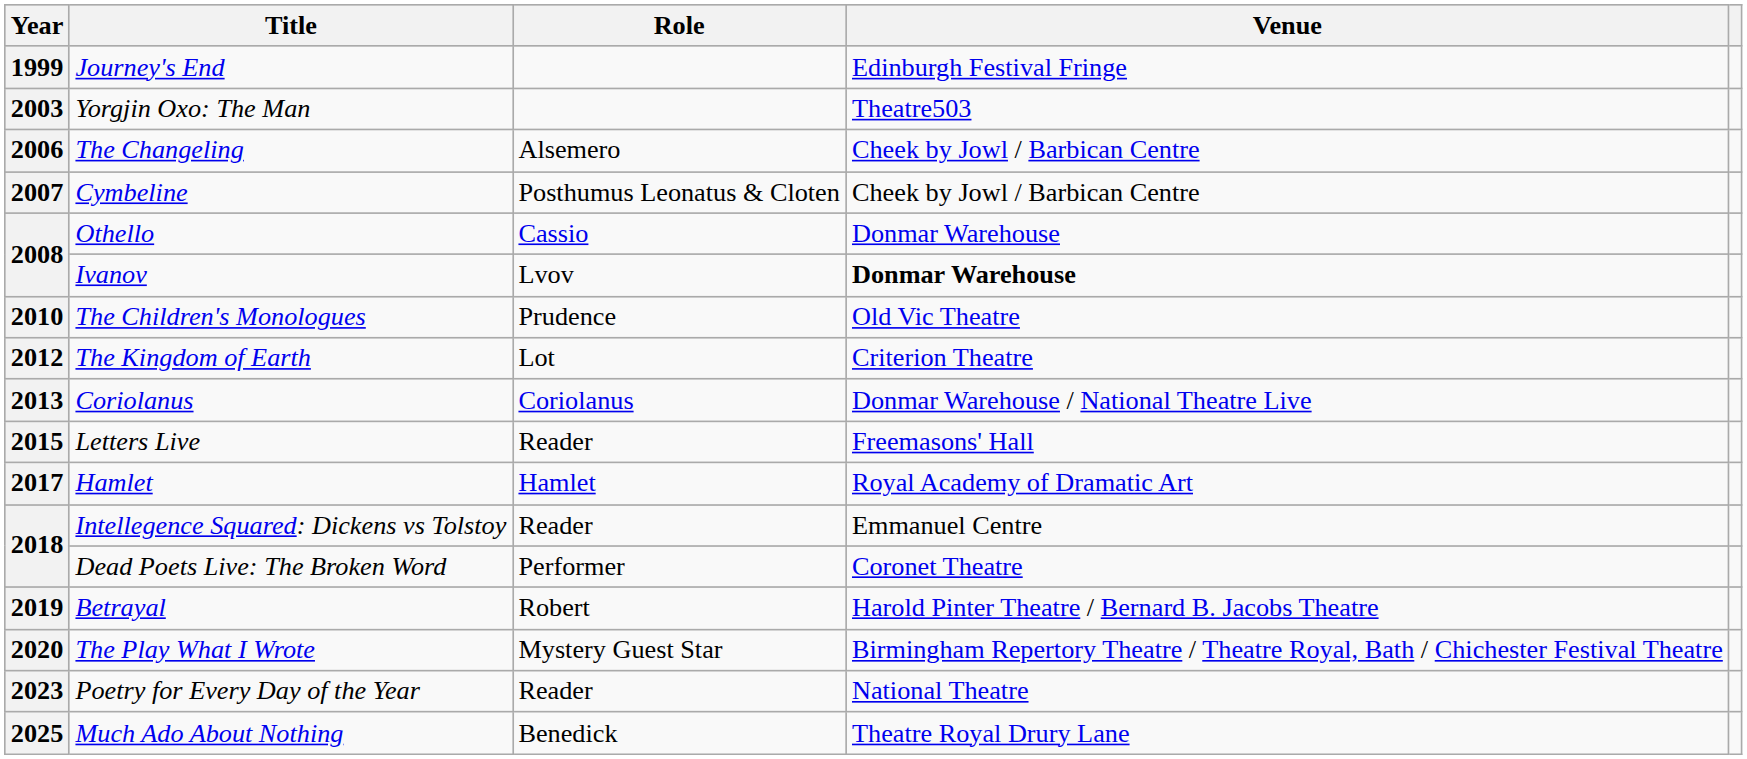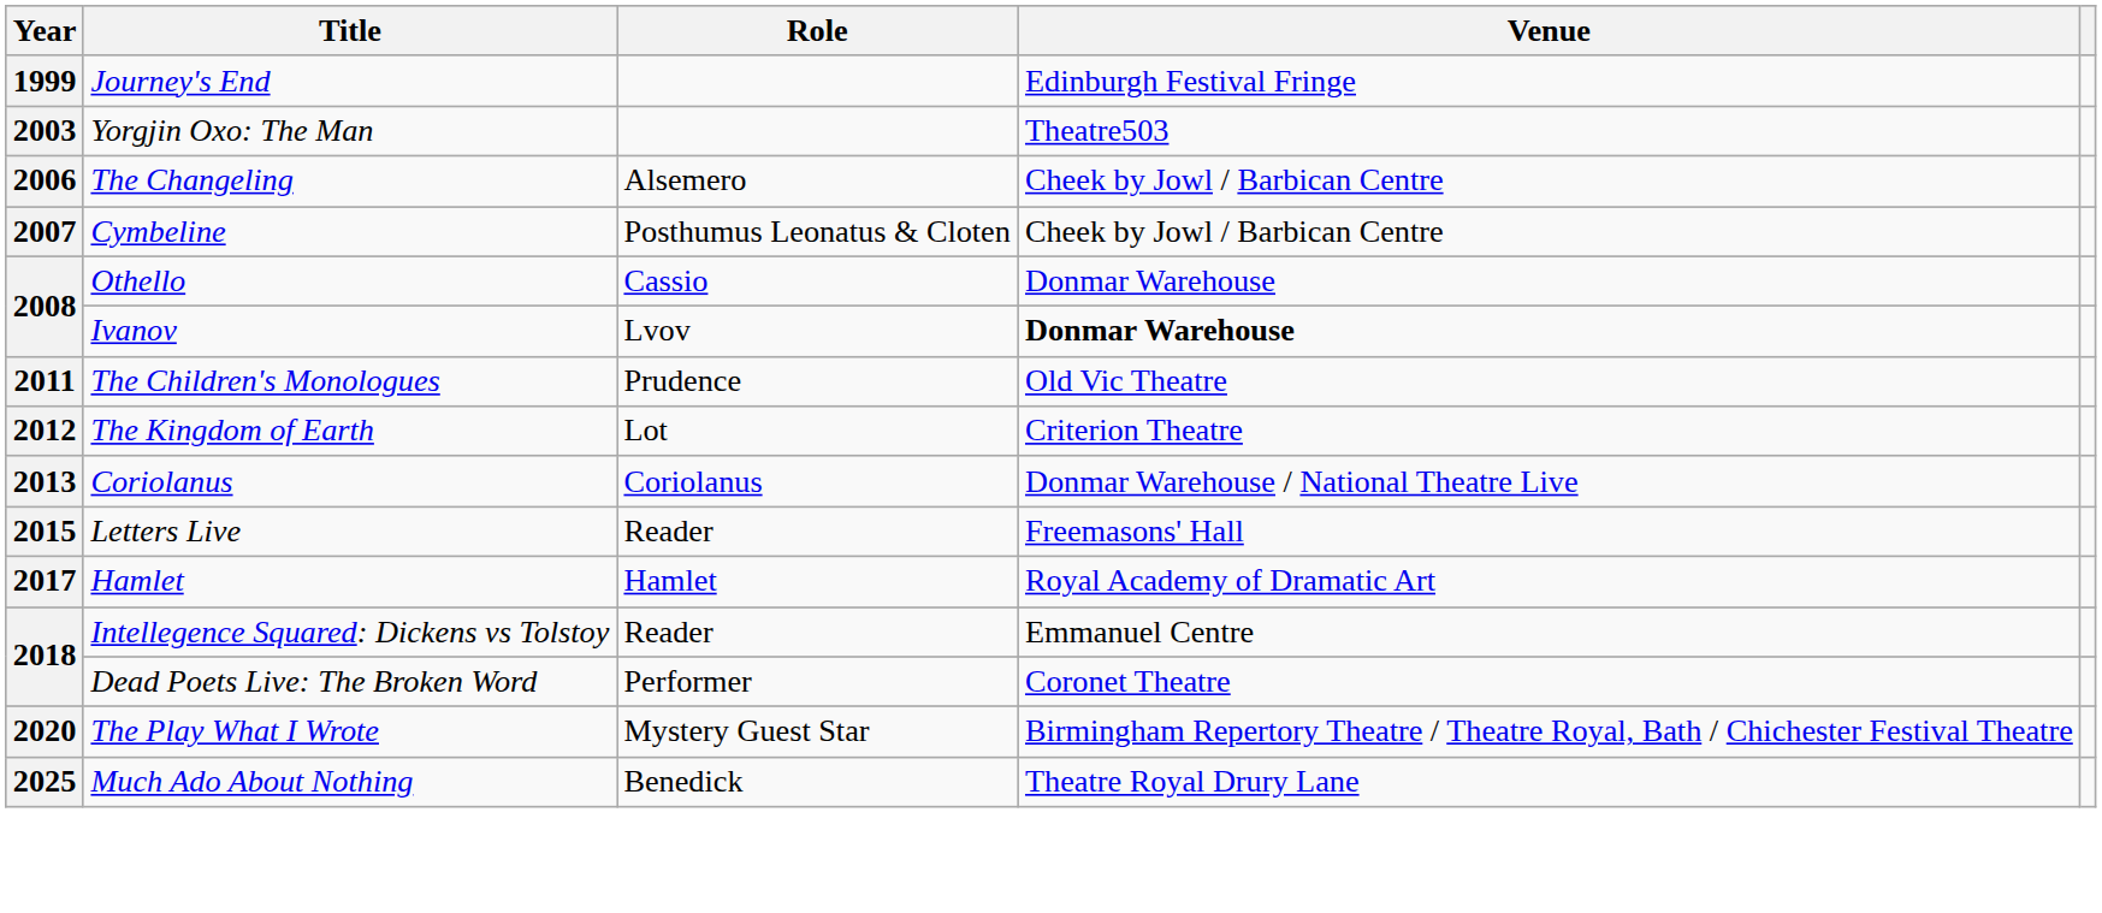The Children's Monologues | Year: 2010 -> 2011
- row: 2019 | Betrayal | Robert | Harold Pinter Theatre / Bernard B. Jacobs Theatre
- row: 2023 | Poetry for Every Day of the Year | Reader | National Theatre
